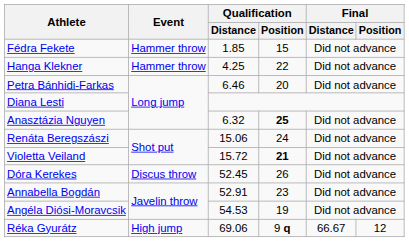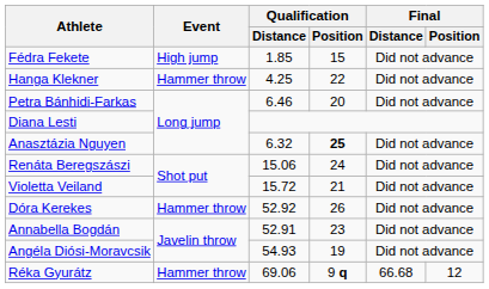Fédra Fekete | Event: Hammer throw -> High jump
Violetta Veiland | Qualification / Position: bold -> normal
Dóra Kerekes | Event: Discus throw -> Hammer throw
Dóra Kerekes | Qualification / Distance: 52.45 -> 52.92
Angéla Diósi-Moravcsik | Qualification / Distance: 54.53 -> 54.93
Réka Gyurátz | Event: High jump -> Hammer throw
Réka Gyurátz | Final / Distance: 66.67 -> 66.68
